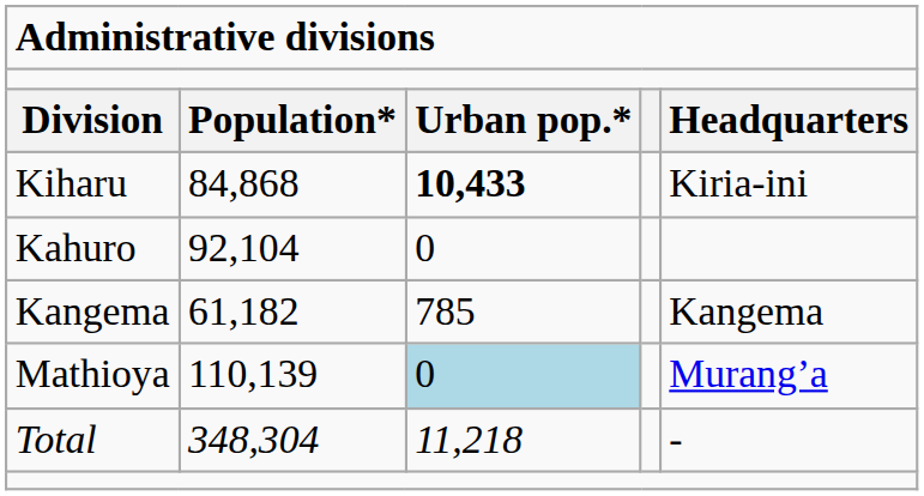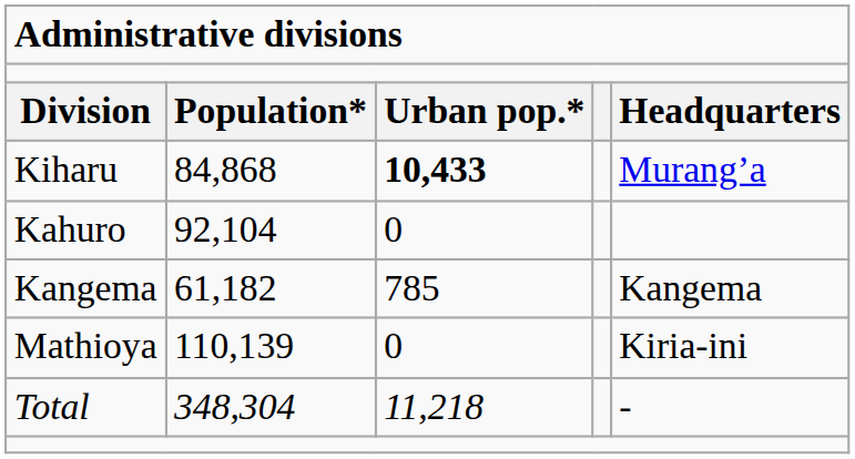Kiharu | column 5: Kiria-ini -> Murang’a
Mathioya | column 3: lightblue background -> no background
Mathioya | column 5: Murang’a -> Kiria-ini
